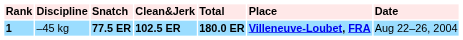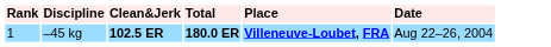- column: Snatch | 77.5 ER
–45 kg | Rank: bold -> normal
